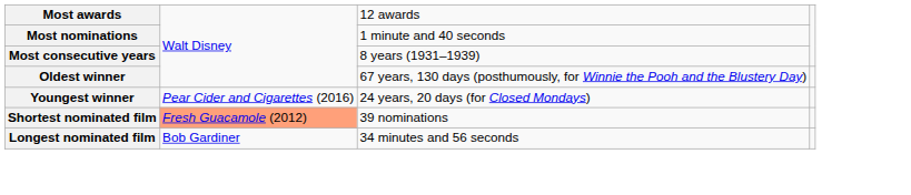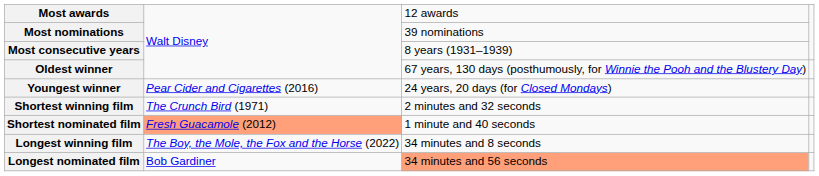Most nominations | column 3: 1 minute and 40 seconds -> 39 nominations
+ row: Shortest winning film | The Crunch Bird (1971) | 2 minutes and 32 seconds
Shortest nominated film | column 3: 39 nominations -> 1 minute and 40 seconds
+ row: Longest winning film | The Boy, the Mole, the Fox and the Horse (2022) | 34 minutes and 8 seconds
Longest nominated film | column 3: no background -> lightsalmon background
